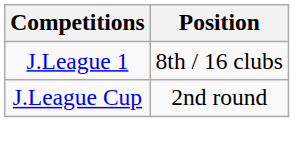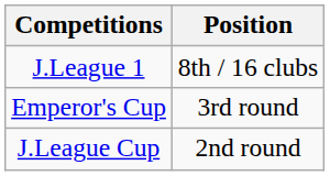+ row: Emperor's Cup | 3rd round
